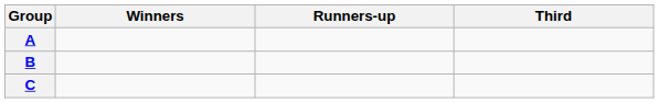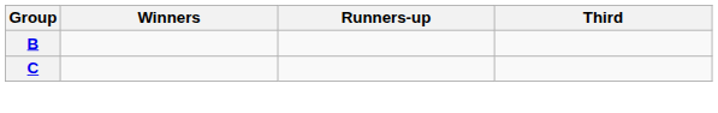- row: A
